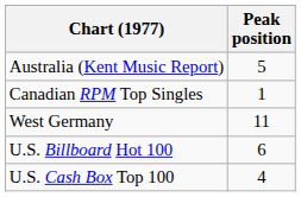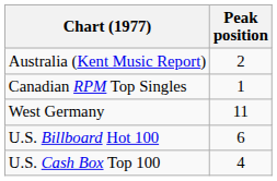Australia (Kent Music Report) | Peak position: 5 -> 2
